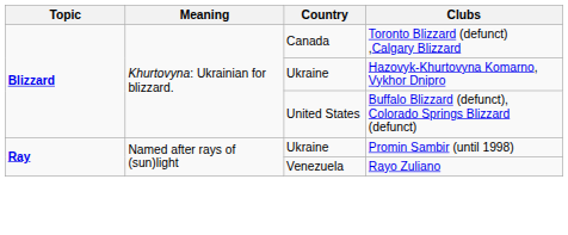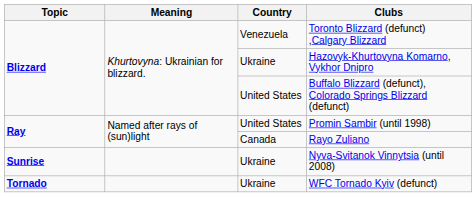Toronto Blizzard (defunct) ,Calgary Blizzard | Country: Canada -> Venezuela
Promin Sambir (until 1998) | Country: Ukraine -> United States
Rayo Zuliano | Country: Venezuela -> Canada
+ row: Sunrise | Ukraine | Nyva-Svitanok Vinnytsia (until 2008)
+ row: Tornado | Ukraine | WFC Tornado Kyiv (defunct)
